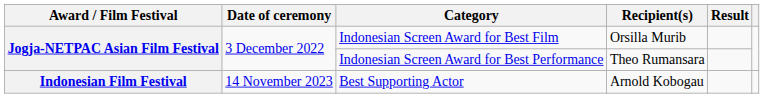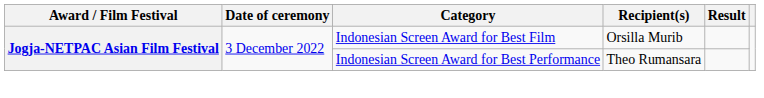- row: Indonesian Film Festival | 14 November 2023 | Best Supporting Actor | Arnold Kobogau
